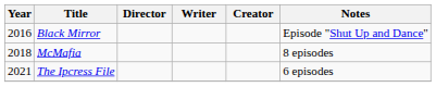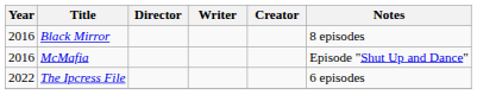Black Mirror | Notes: Episode "Shut Up and Dance" -> 8 episodes
McMafia | Year: 2018 -> 2016
McMafia | Notes: 8 episodes -> Episode "Shut Up and Dance"
The Ipcress File | Year: 2021 -> 2022
